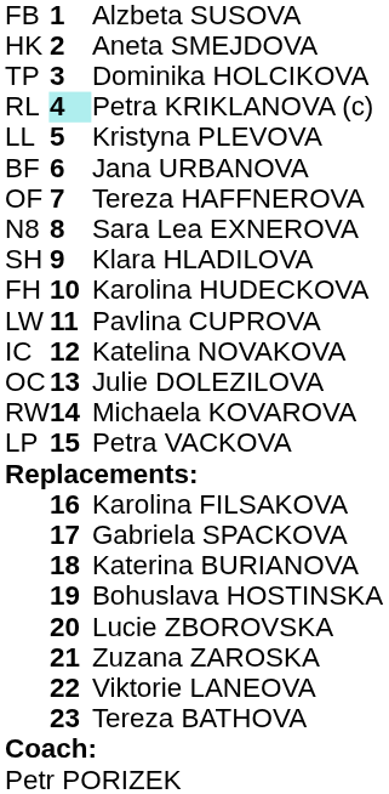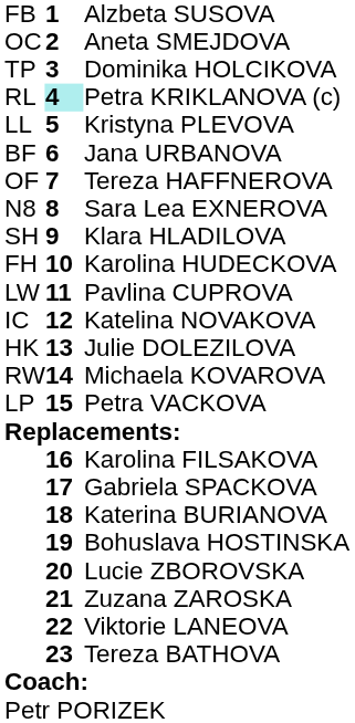Aneta SMEJDOVA | column 1: HK -> OC
Julie DOLEZILOVA | column 1: OC -> HK
